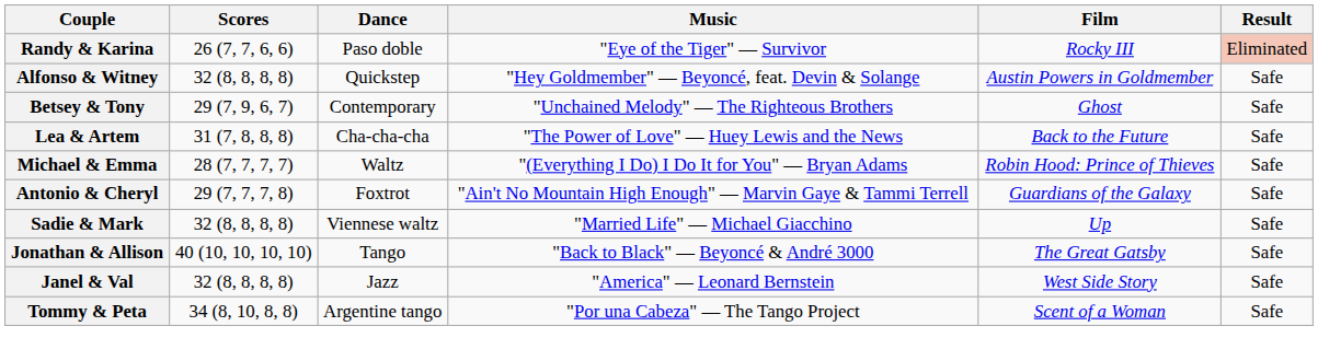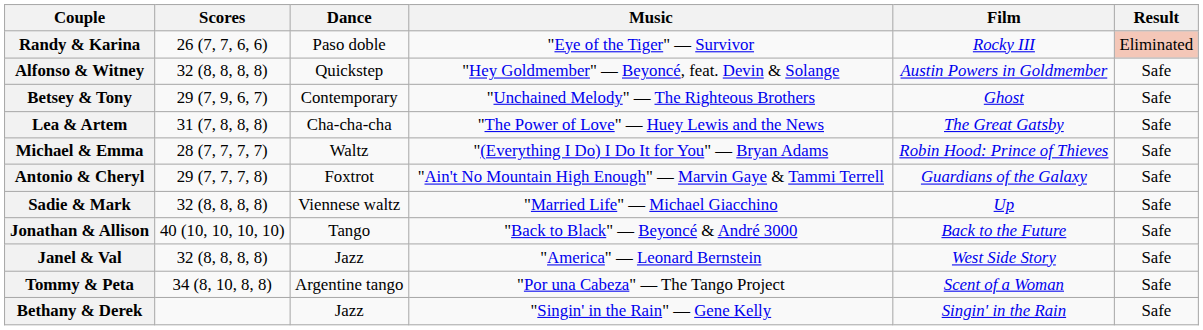Lea & Artem | Film: Back to the Future -> The Great Gatsby
Jonathan & Allison | Film: The Great Gatsby -> Back to the Future
+ row: Bethany & Derek | Jazz | "Singin' in the Rain" — Gene Kelly | Singin' in the Rain | Safe
